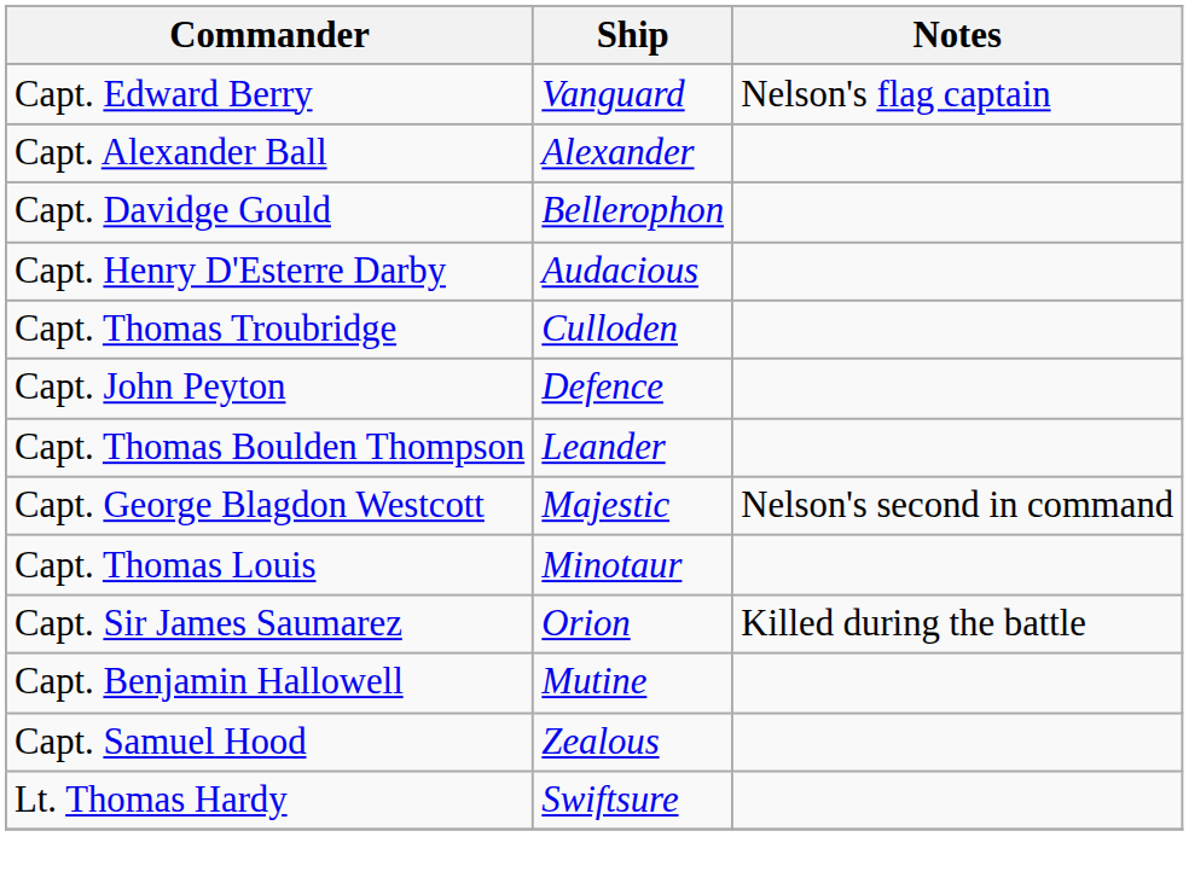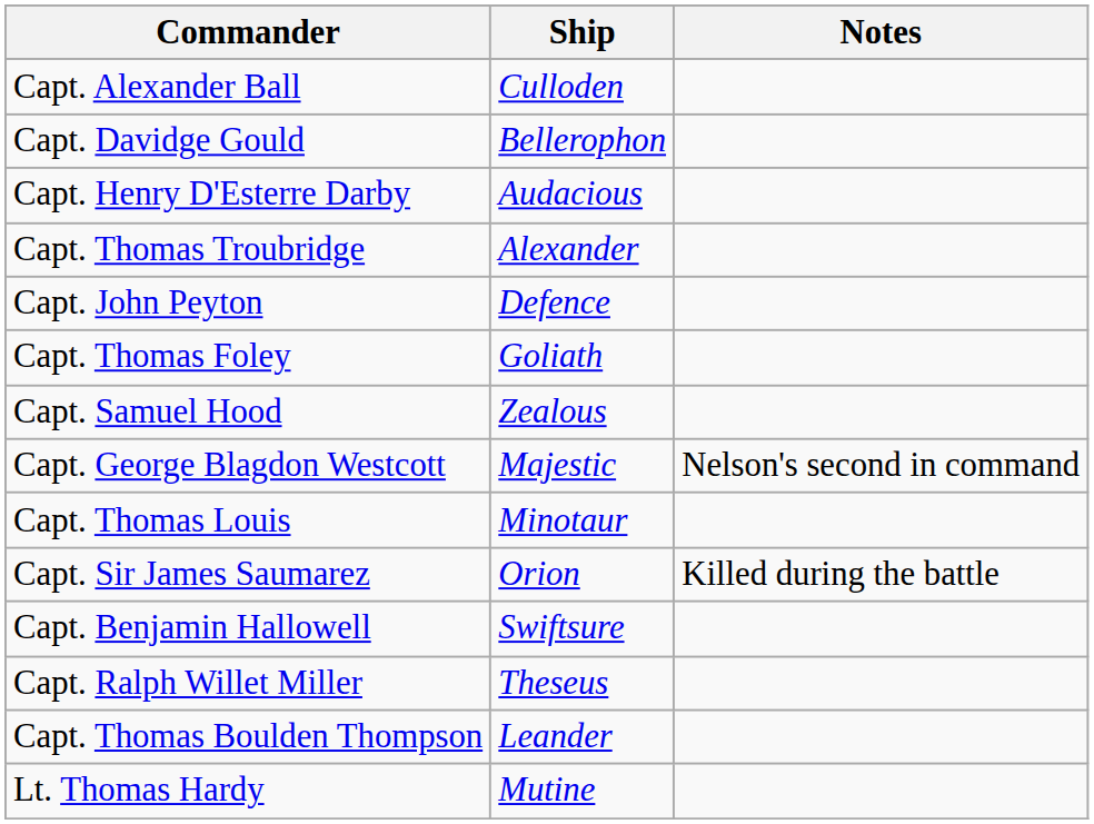- row: Capt. Edward Berry | Vanguard | Nelson's flag captain
Capt. Alexander Ball | Ship: Alexander -> Culloden
Capt. Thomas Troubridge | Ship: Culloden -> Alexander
+ row: Capt. Thomas Foley | Goliath
rows swapped: Capt. Thomas Boulden Thompson <-> Capt. Samuel Hood
Capt. Benjamin Hallowell | Ship: Mutine -> Swiftsure
+ row: Capt. Ralph Willet Miller | Theseus
Lt. Thomas Hardy | Ship: Swiftsure -> Mutine
